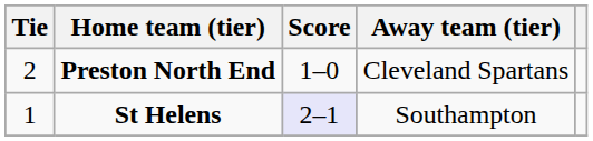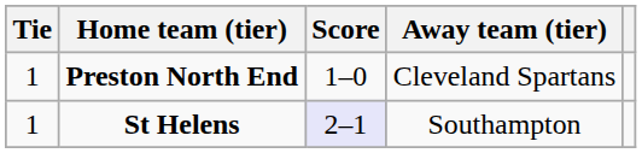Preston North End | Tie: 2 -> 1
